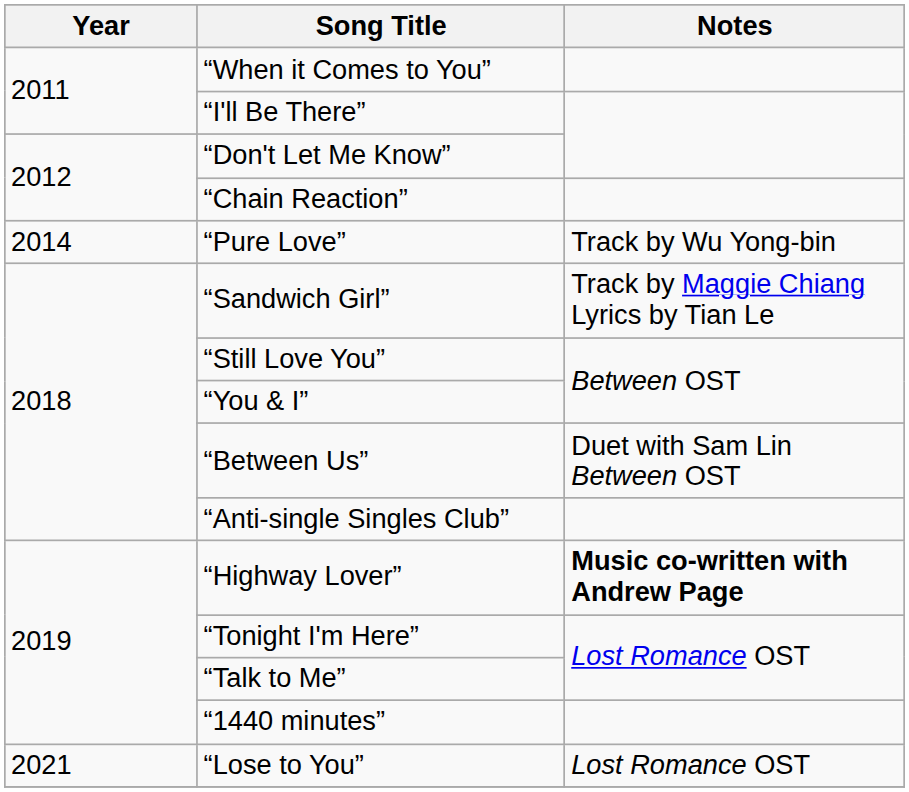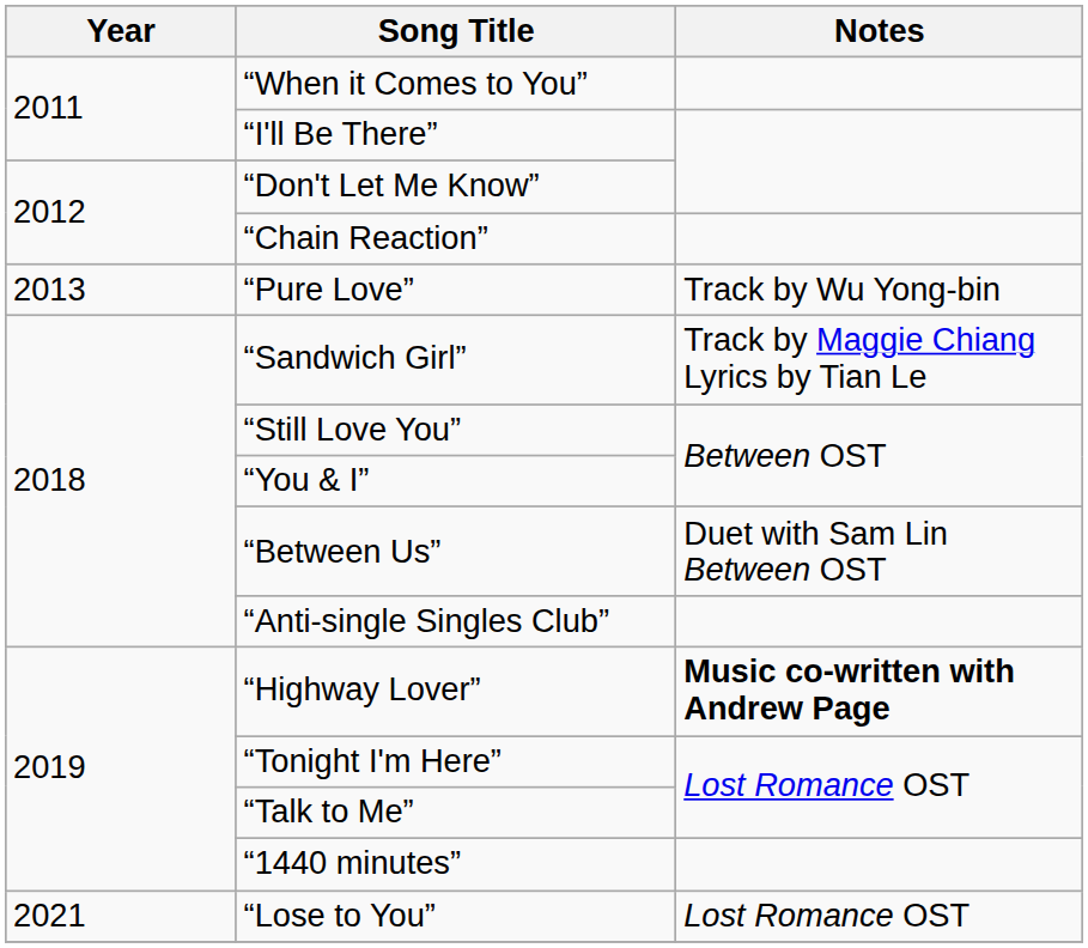“Pure Love” | Year: 2014 -> 2013
